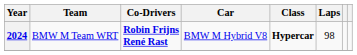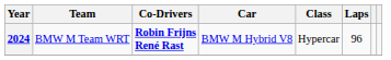2024 | Class: bold -> normal
2024 | Laps: 98 -> 96
